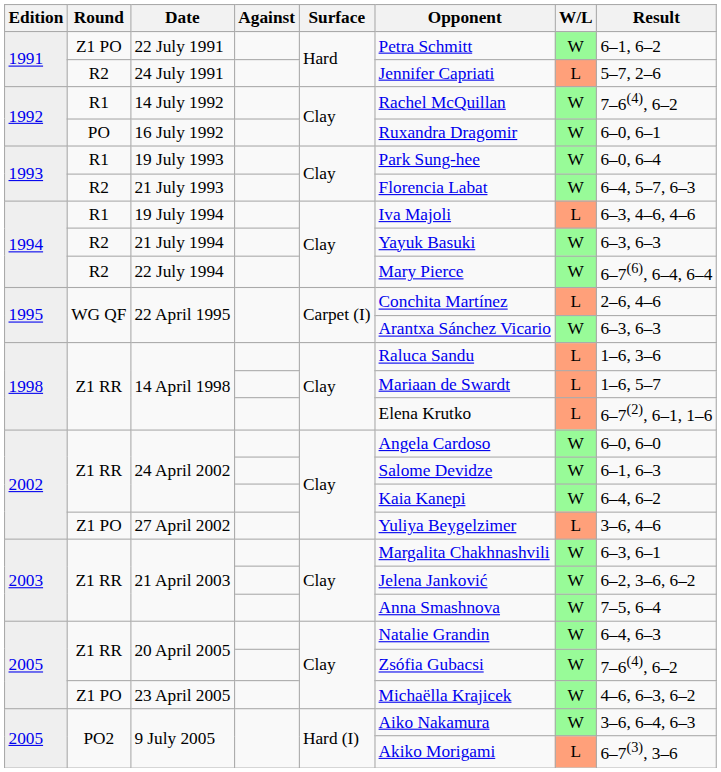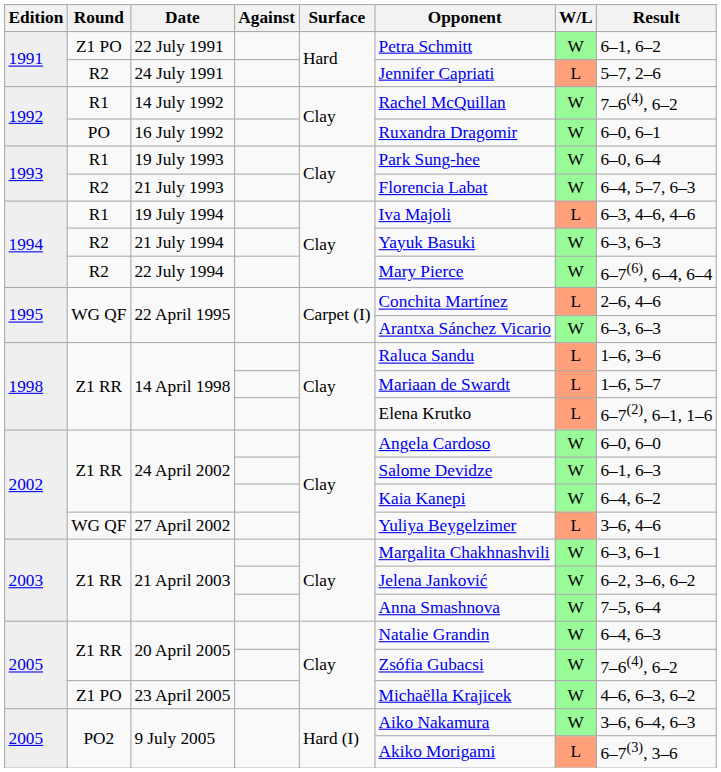27 April 2002 | Round: Z1 PO -> WG QF
